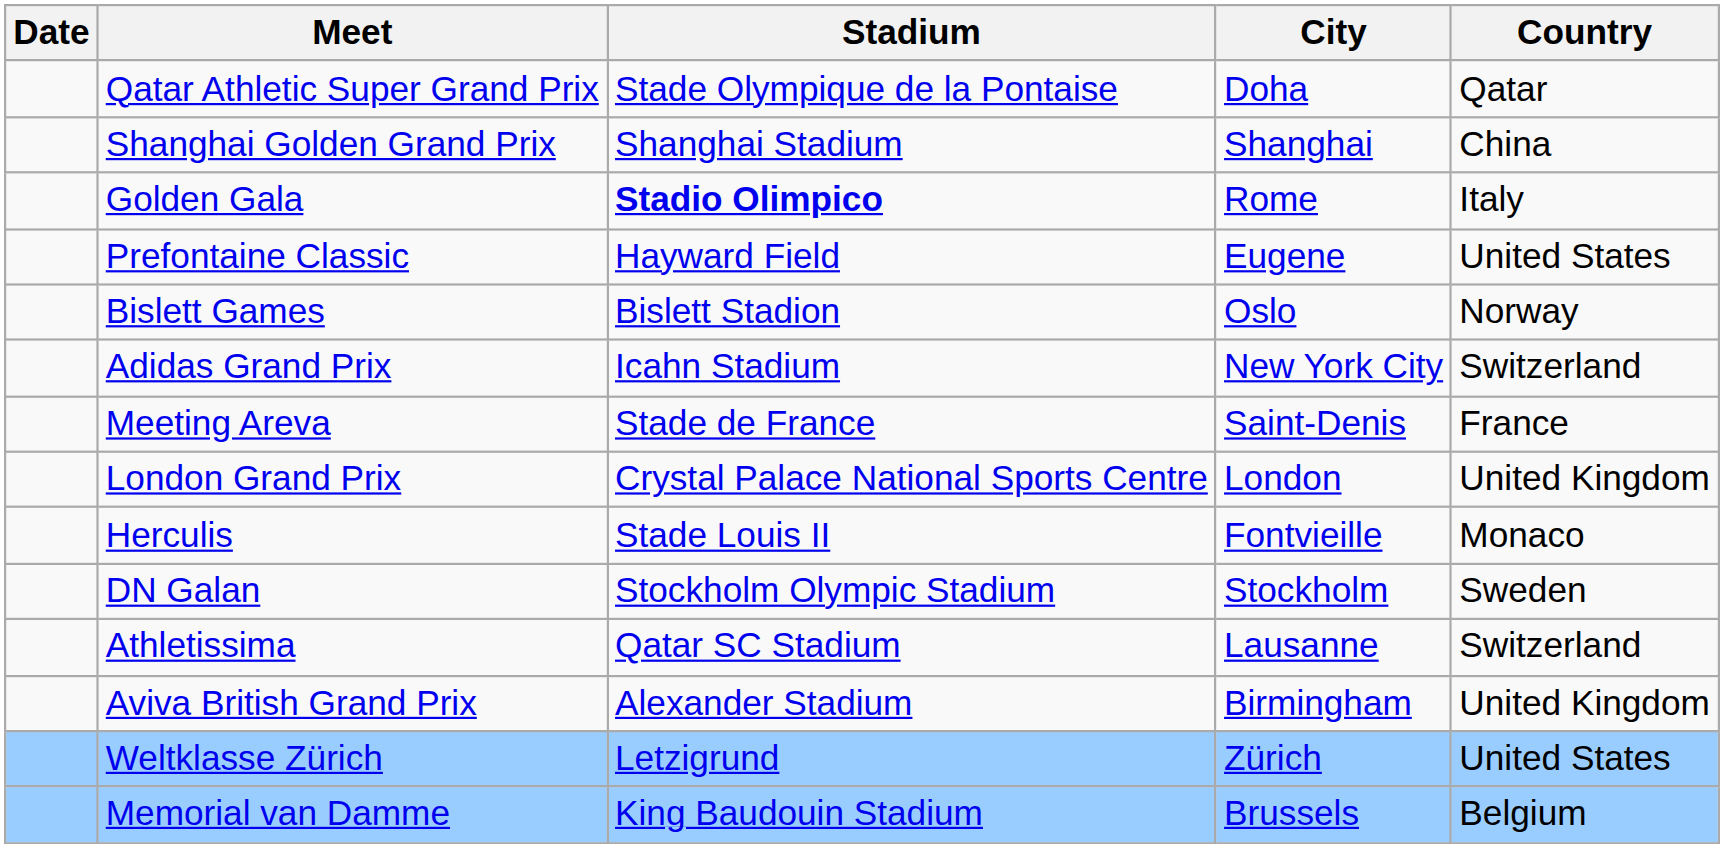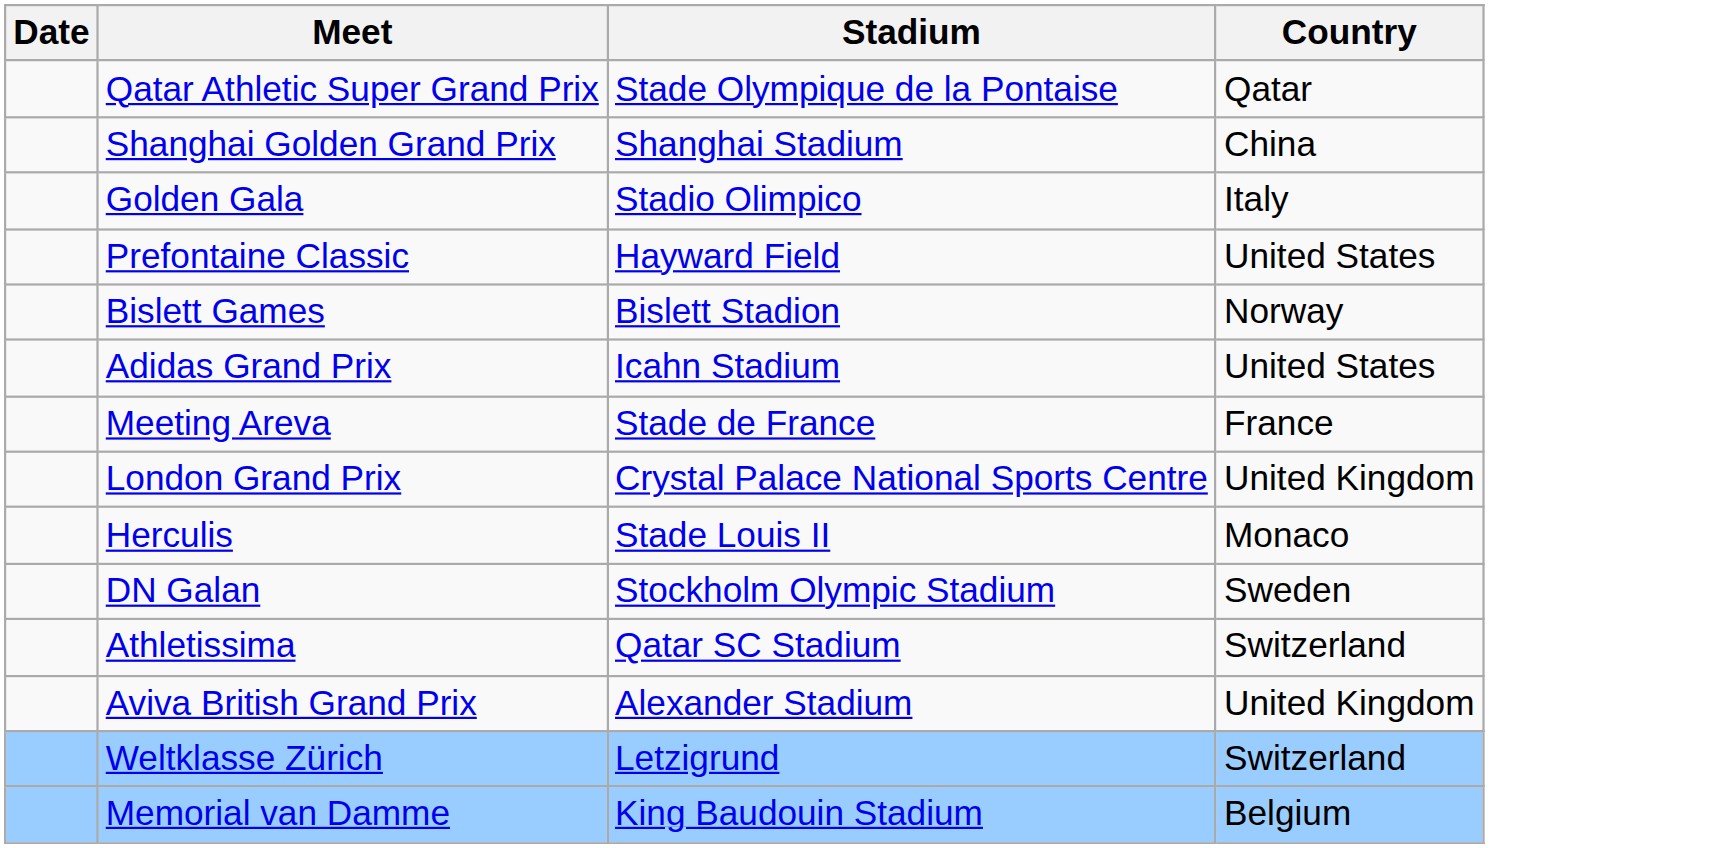- column: City | Doha | Shanghai | Rome | Eugene | Oslo | New York City | Saint-Denis | London | Fontvieille | Stockholm | Lausanne | Birmingham | Zürich | Brussels
Golden Gala | Stadium: bold -> normal
Adidas Grand Prix | Country: Switzerland -> United States
Weltklasse Zürich | Country: United States -> Switzerland
